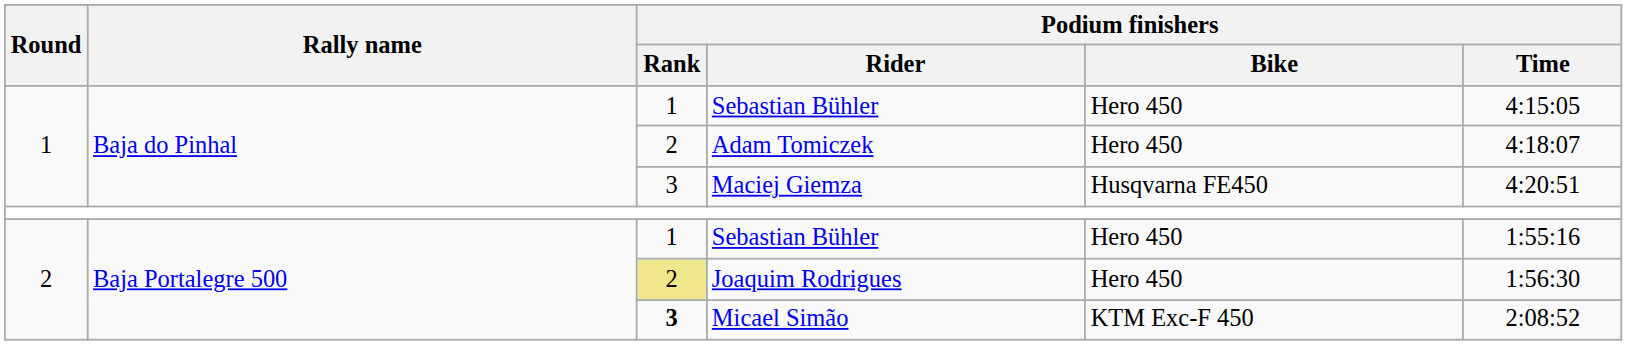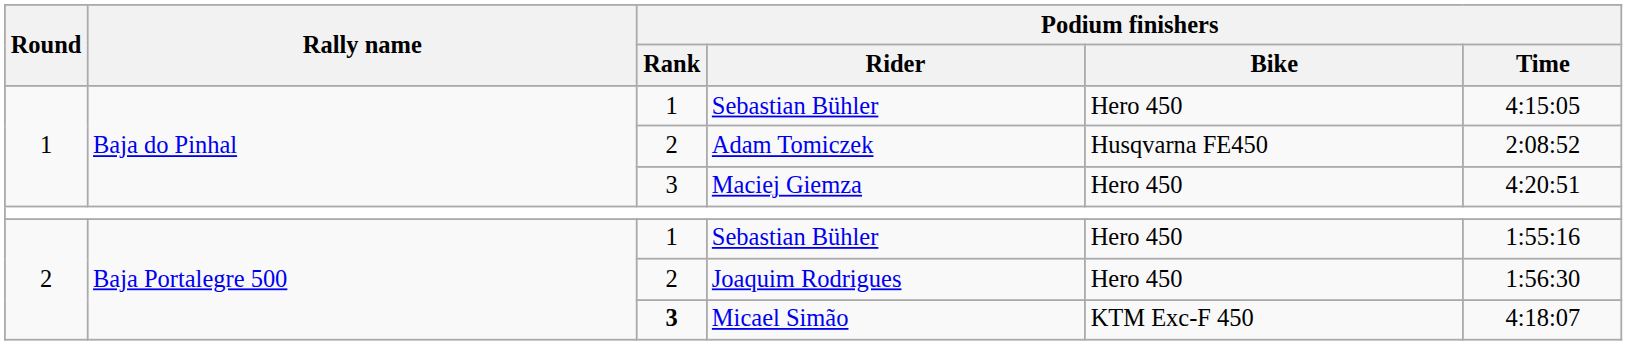Adam Tomiczek | Podium finishers / Bike: Hero 450 -> Husqvarna FE450
Adam Tomiczek | Podium finishers / Time: 4:18:07 -> 2:08:52
Maciej Giemza | Podium finishers / Bike: Husqvarna FE450 -> Hero 450
Joaquim Rodrigues | Podium finishers / Rank: khaki background -> no background
Micael Simão | Podium finishers / Time: 2:08:52 -> 4:18:07
